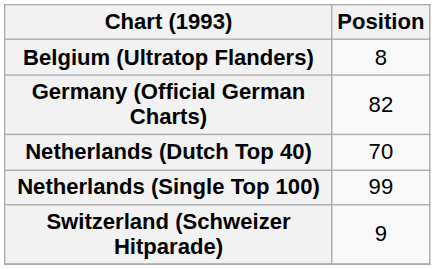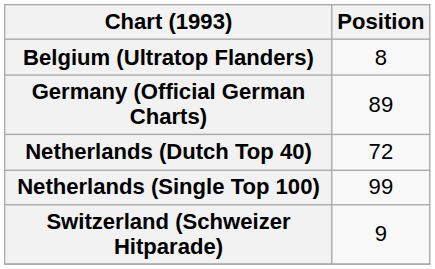Germany (Official German Charts) | Position: 82 -> 89
Netherlands (Dutch Top 40) | Position: 70 -> 72
